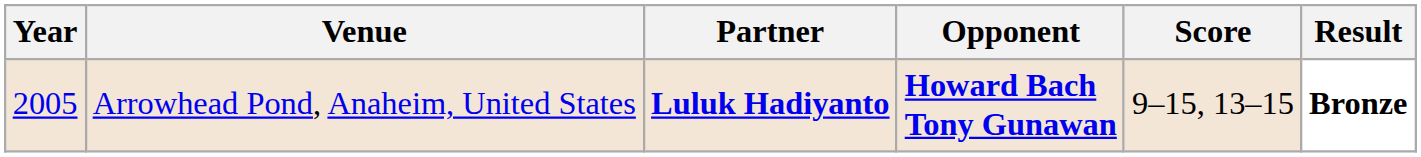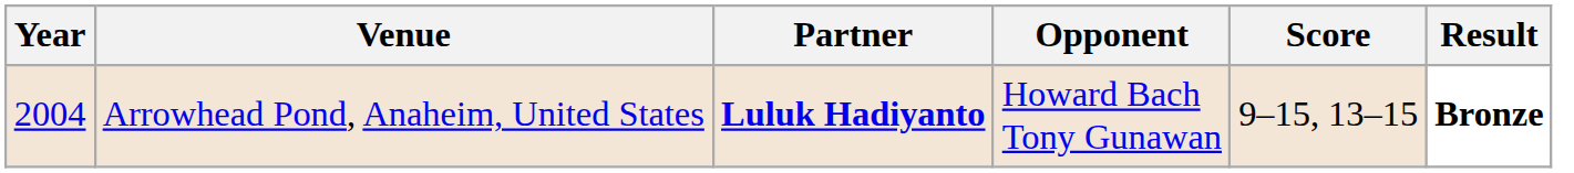Arrowhead Pond, Anaheim, United States | Year: 2005 -> 2004
Arrowhead Pond, Anaheim, United States | Opponent: bold -> normal
